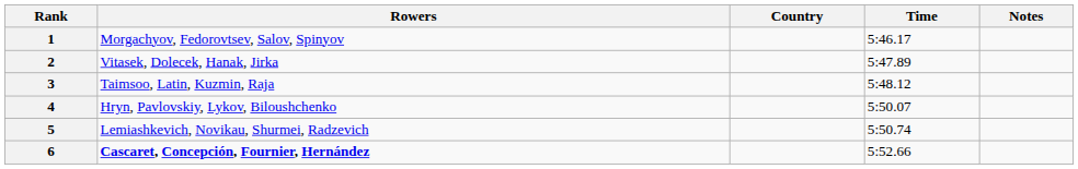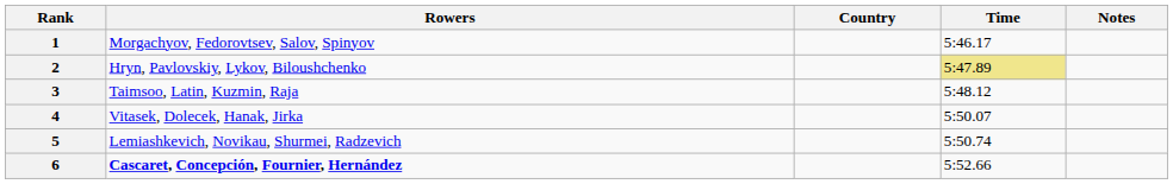2 | Rowers: Vitasek, Dolecek, Hanak, Jirka -> Hryn, Pavlovskiy, Lykov, Biloushchenko
2 | Time: no background -> khaki background
4 | Rowers: Hryn, Pavlovskiy, Lykov, Biloushchenko -> Vitasek, Dolecek, Hanak, Jirka
